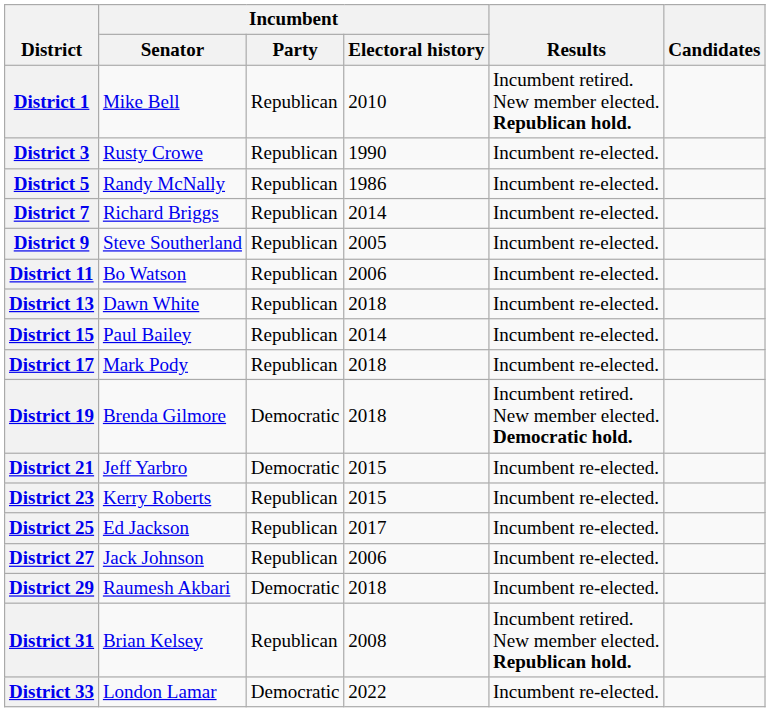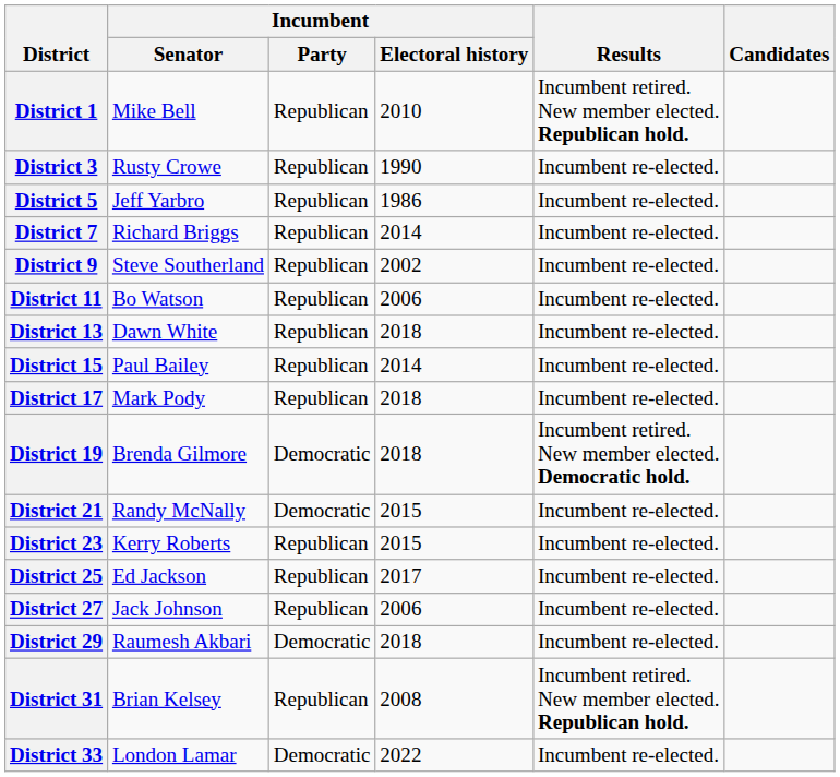District 5 | Incumbent / Senator: Randy McNally -> Jeff Yarbro
District 9 | Incumbent / Electoral history: 2005 -> 2002
District 21 | Incumbent / Senator: Jeff Yarbro -> Randy McNally
